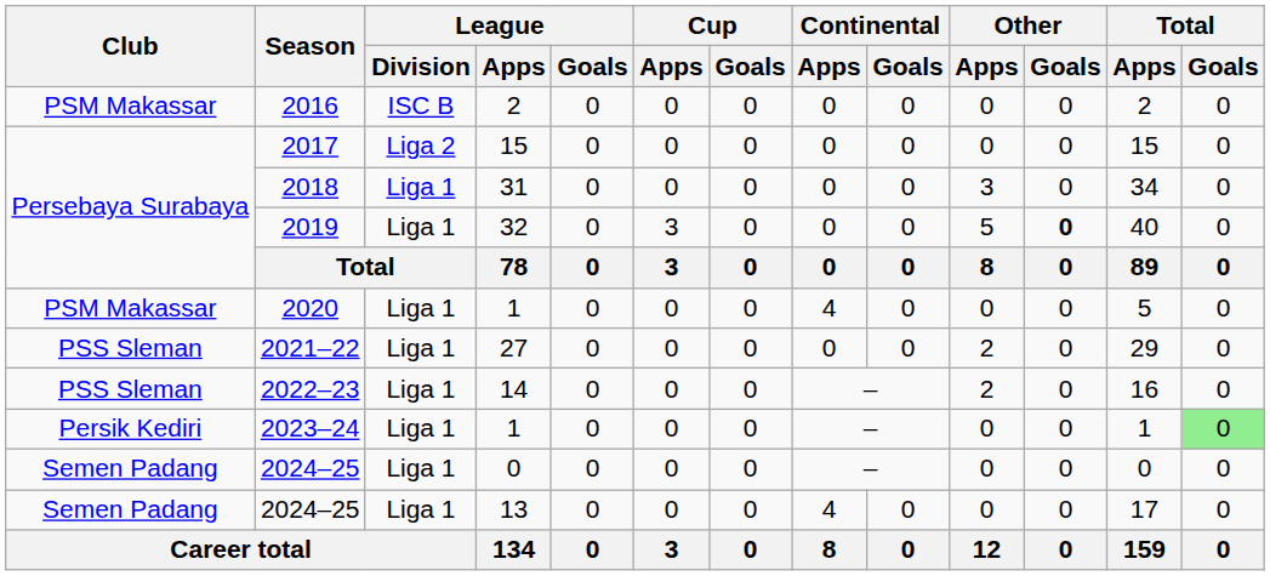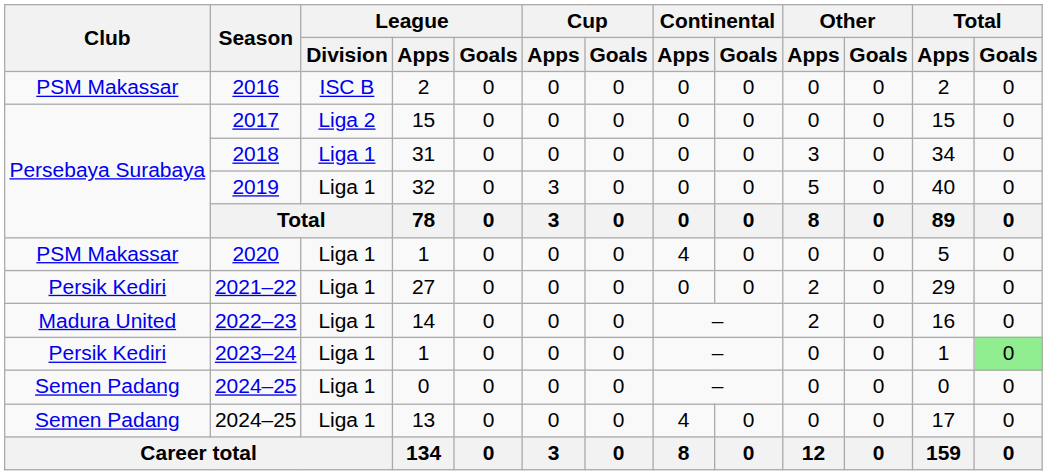2019 | Other / Goals: bold -> normal
2021–22 | Club: PSS Sleman -> Persik Kediri
2022–23 | Club: PSS Sleman -> Madura United
